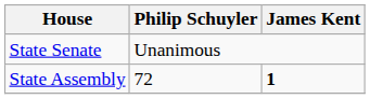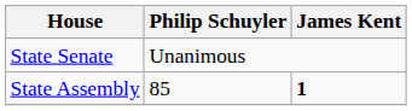State Assembly | Philip Schuyler: 72 -> 85
